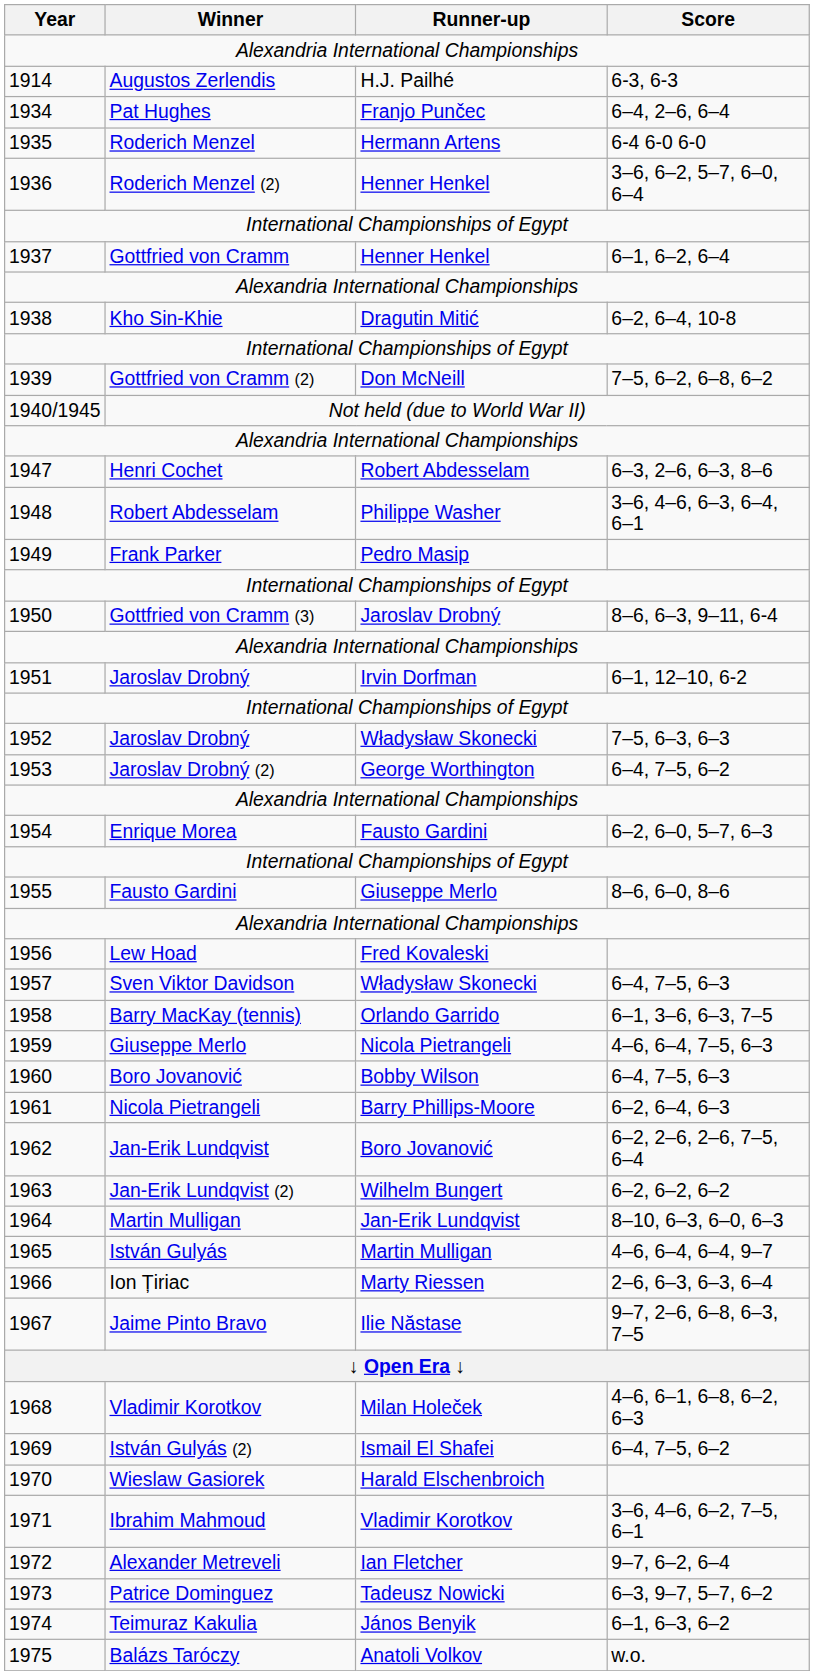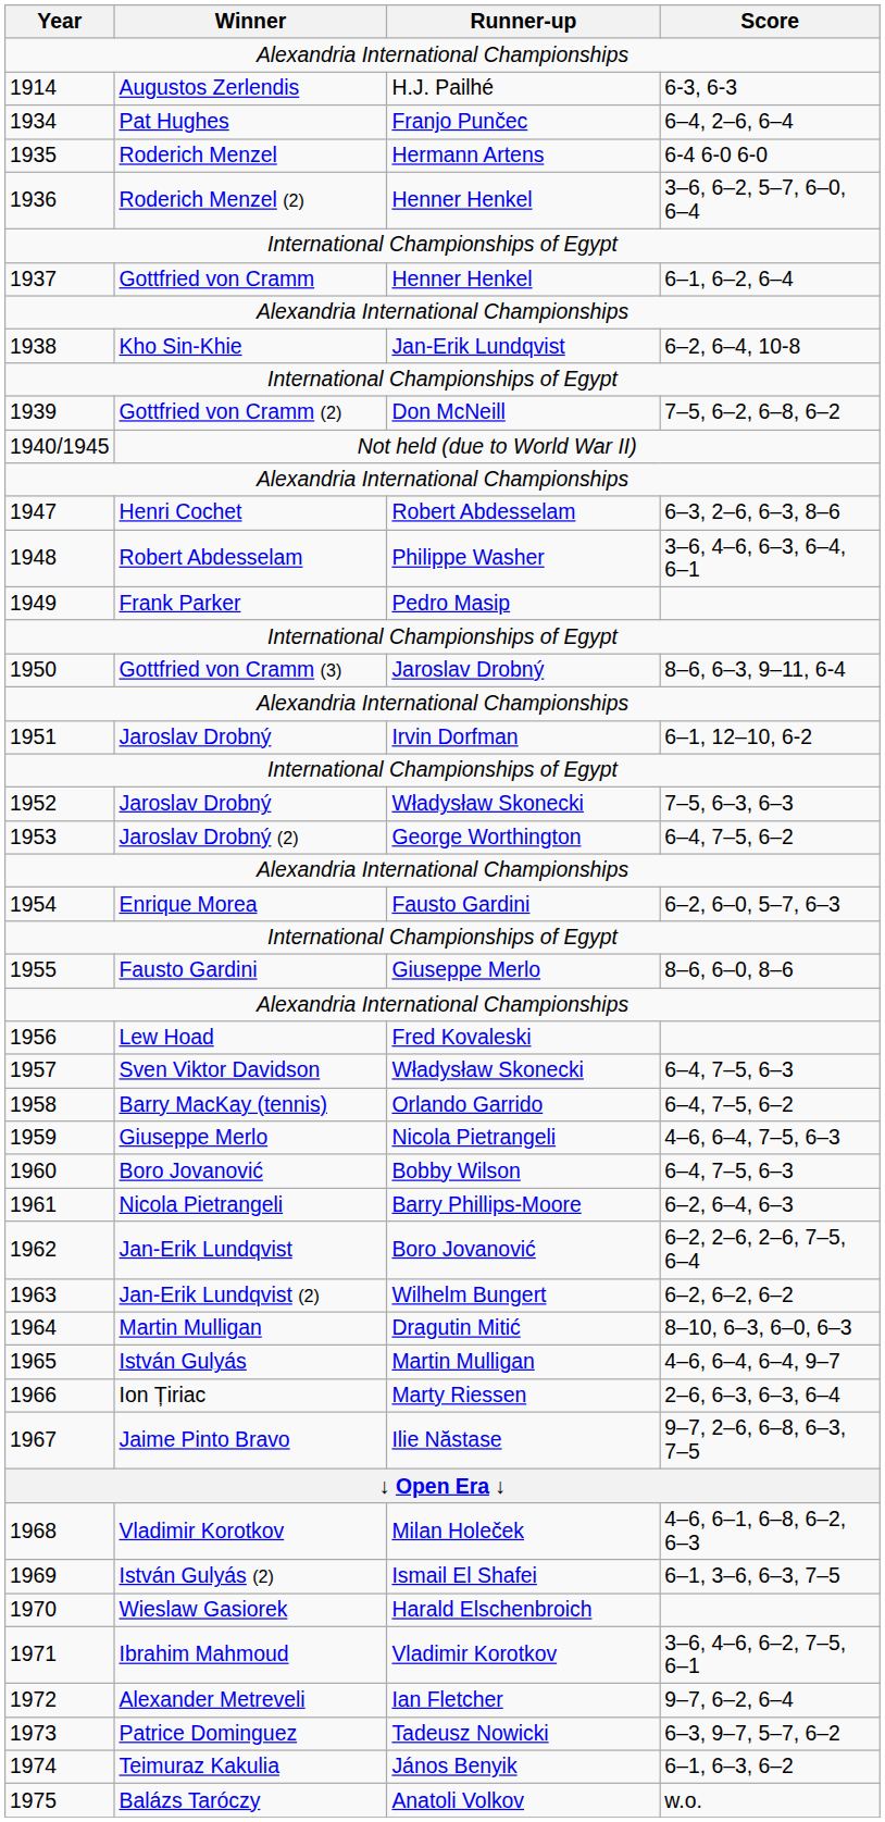1938 | Runner-up: Dragutin Mitić -> Jan-Erik Lundqvist
1958 | Score: 6–1, 3–6, 6–3, 7–5 -> 6–4, 7–5, 6–2
1964 | Runner-up: Jan-Erik Lundqvist -> Dragutin Mitić
1969 | Score: 6–4, 7–5, 6–2 -> 6–1, 3–6, 6–3, 7–5
